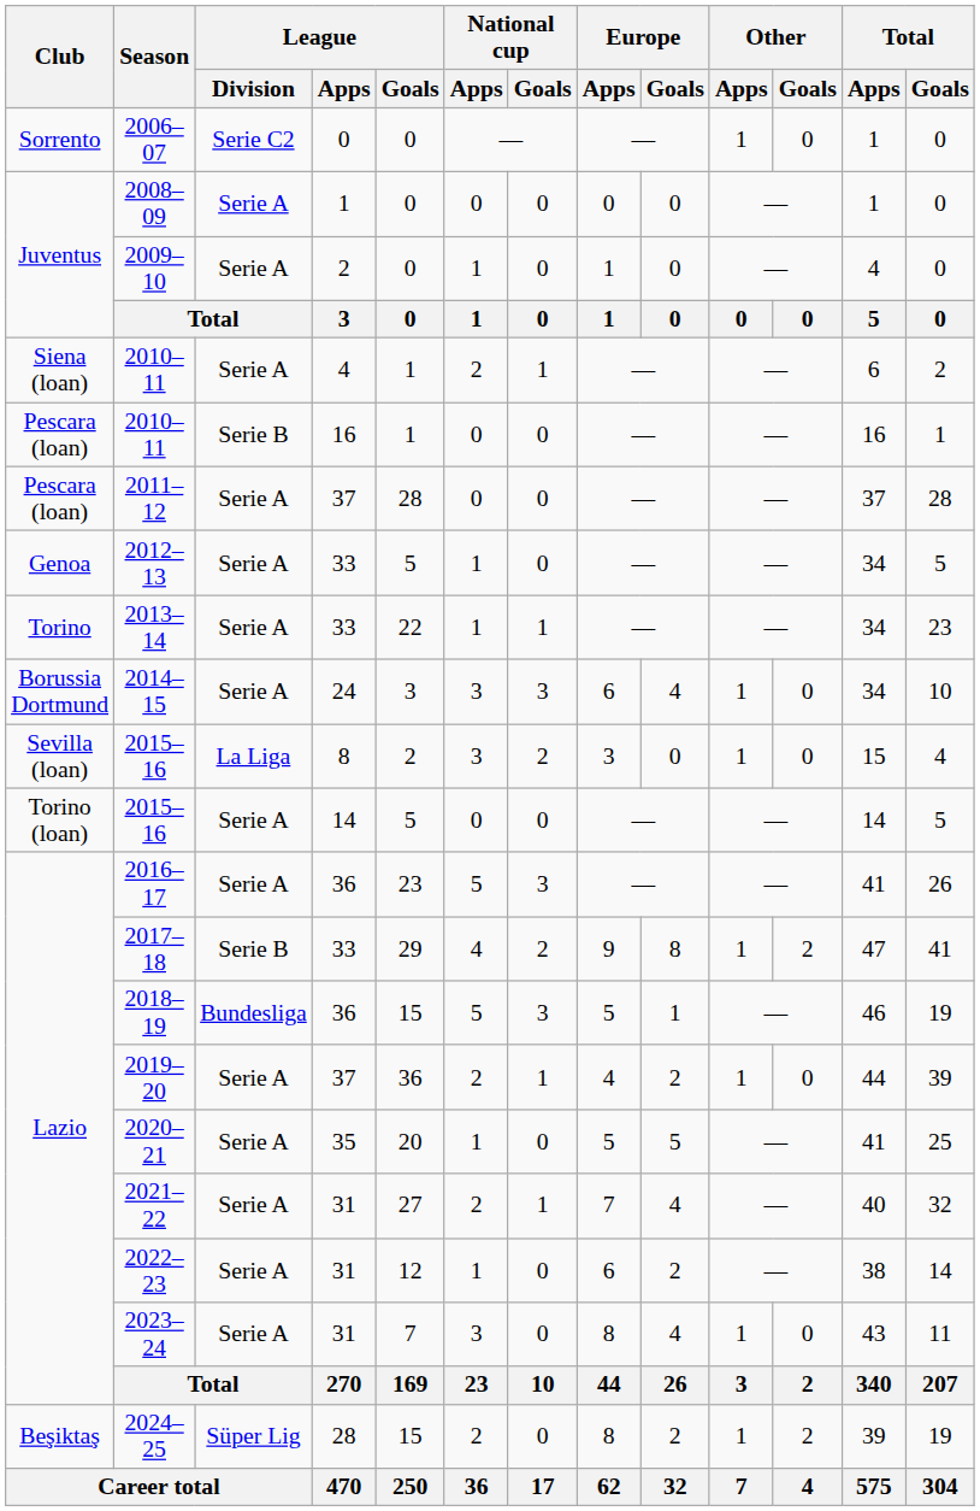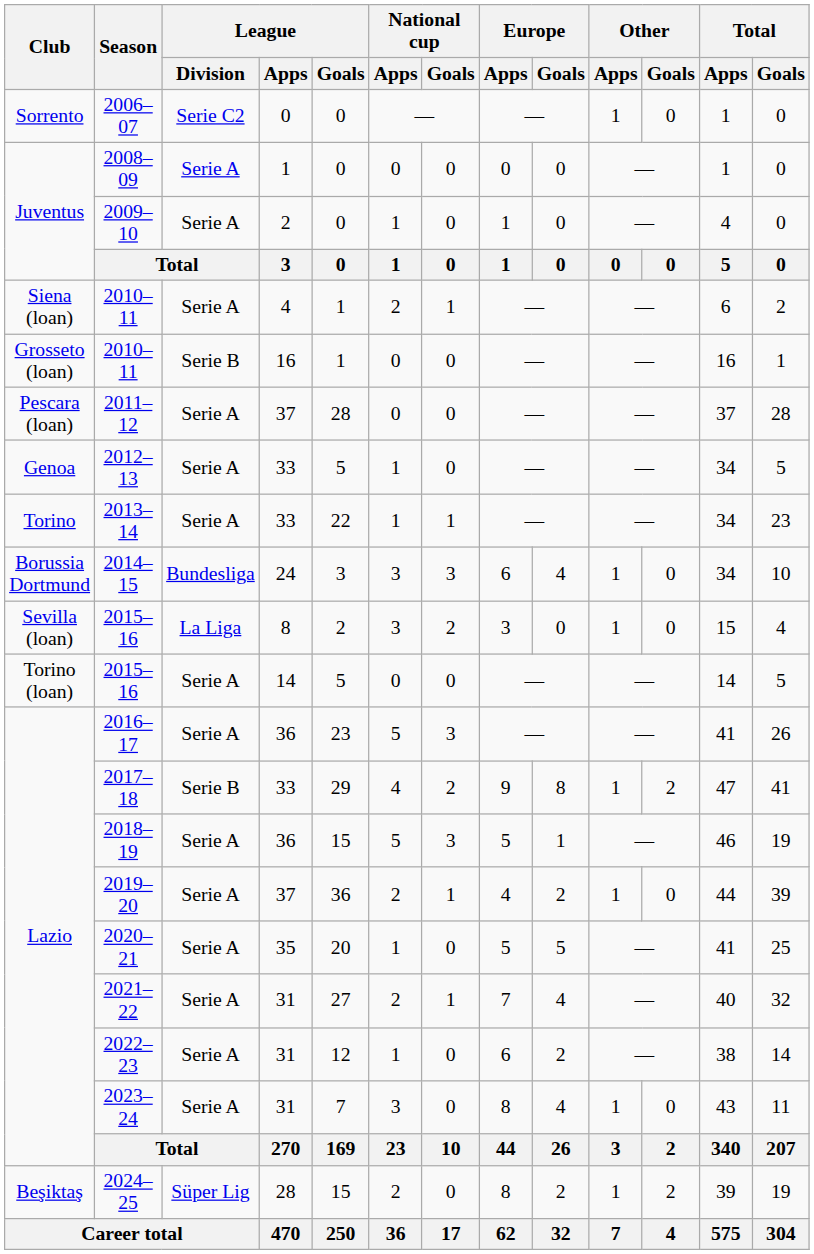2010–11 / 16 | Club: Pescara (loan) -> Grosseto (loan)
2014–15 | League / Division: Serie A -> Bundesliga
2018–19 | League / Division: Bundesliga -> Serie A
